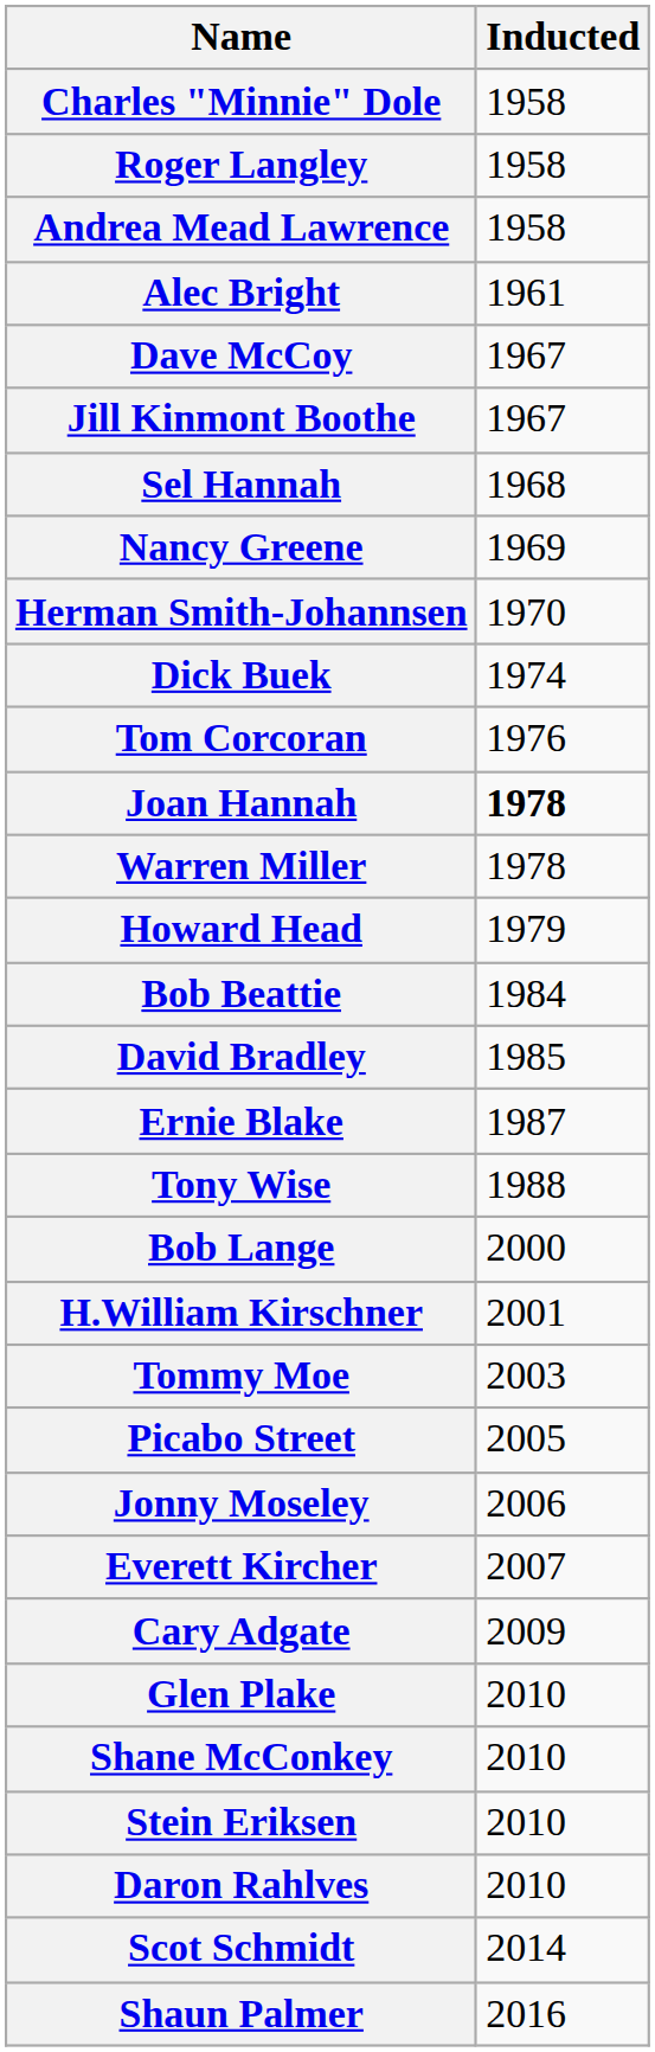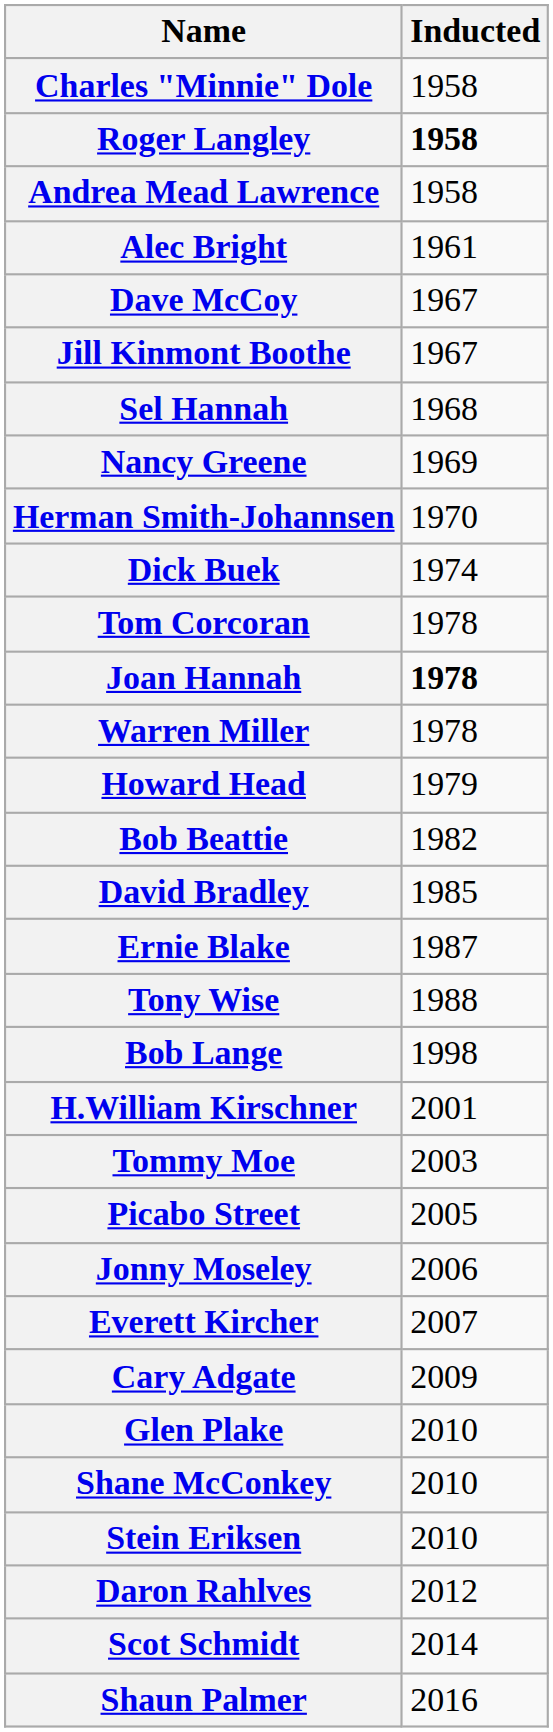Roger Langley | Inducted: normal -> bold
Tom Corcoran | Inducted: 1976 -> 1978
Bob Beattie | Inducted: 1984 -> 1982
Bob Lange | Inducted: 2000 -> 1998
Daron Rahlves | Inducted: 2010 -> 2012
